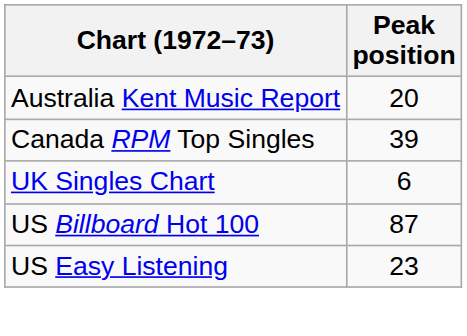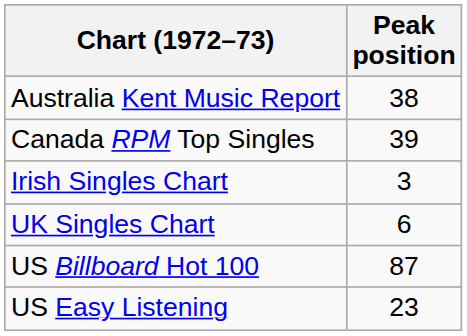Australia Kent Music Report | Peak position: 20 -> 38
+ row: Irish Singles Chart | 3
